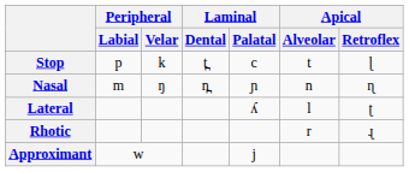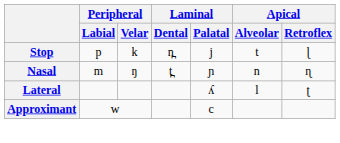Stop | Laminal / Dental: t̪ -> n̪
Stop | Laminal / Palatal: c -> j
Nasal | Laminal / Dental: n̪ -> t̪
- row: Rhotic | r | ɻ
Approximant | Laminal / Palatal: j -> c
